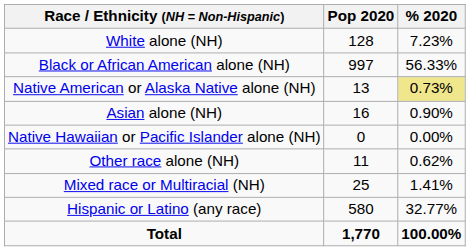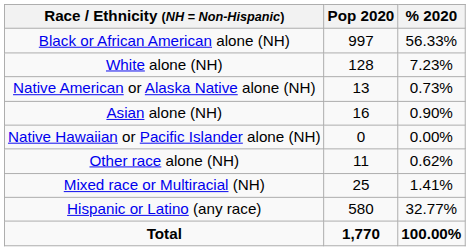rows swapped: White alone (NH) <-> Black or African American alone (NH)
Native American or Alaska Native alone (NH) | % 2020: khaki background -> no background
